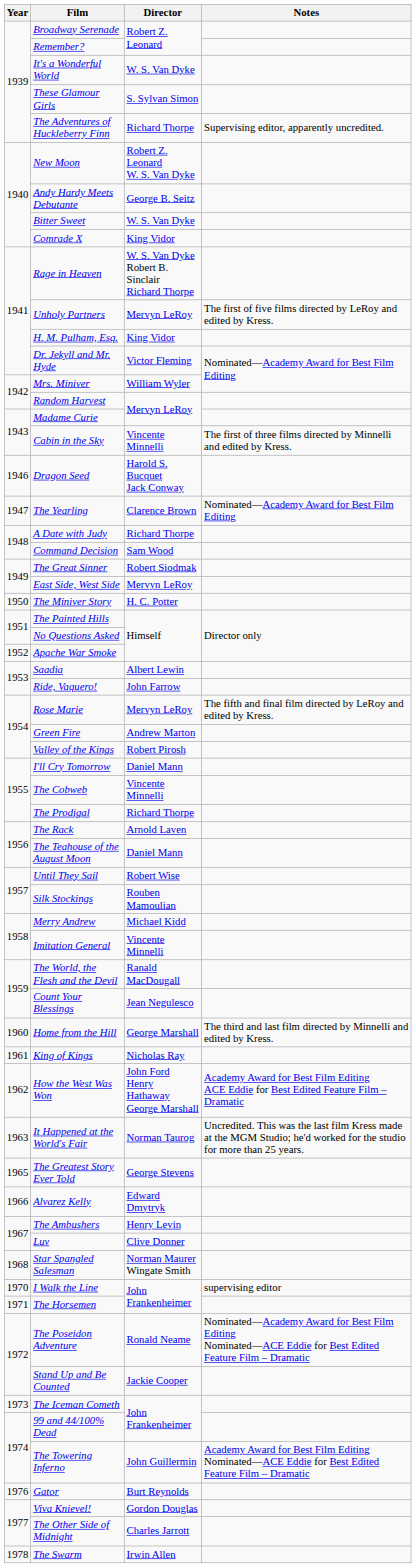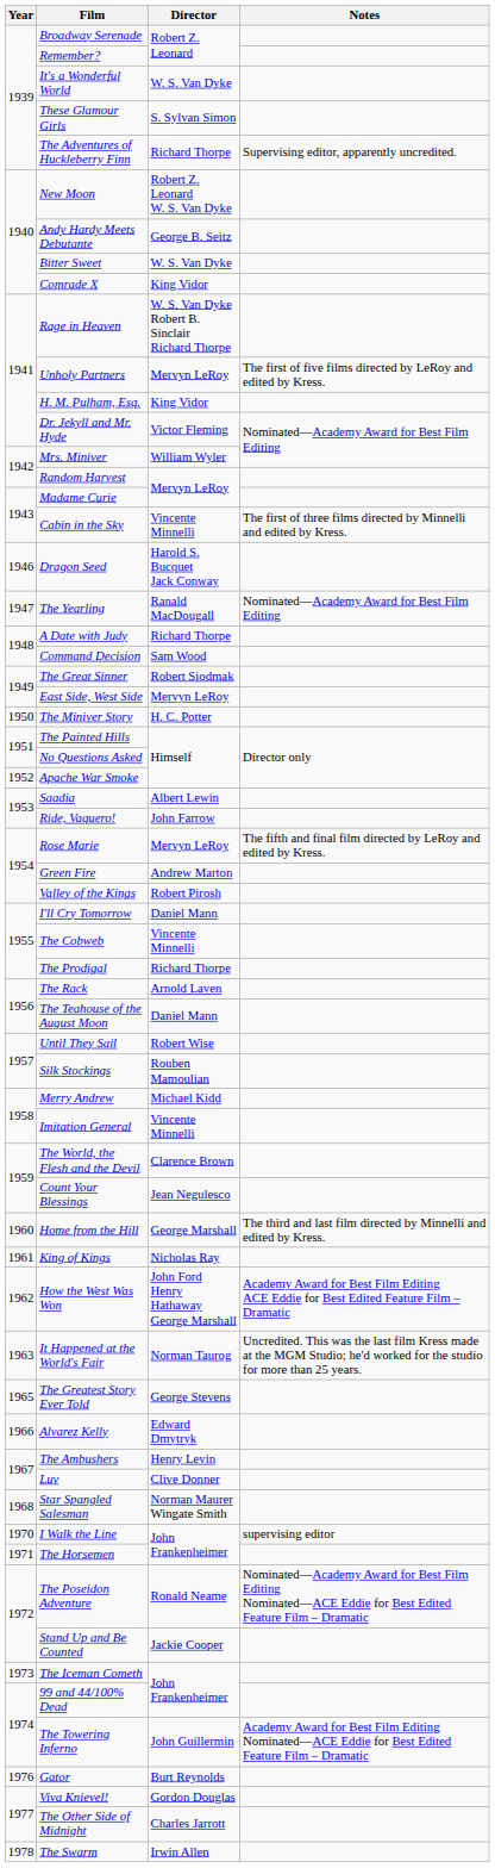The Yearling | Director: Clarence Brown -> Ranald MacDougall
The World, the Flesh and the Devil | Director: Ranald MacDougall -> Clarence Brown
